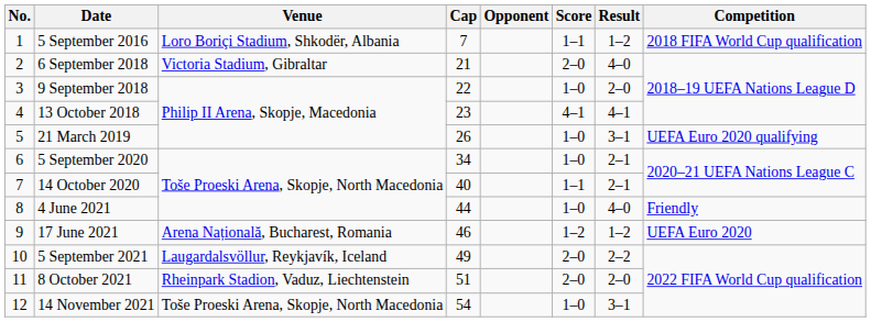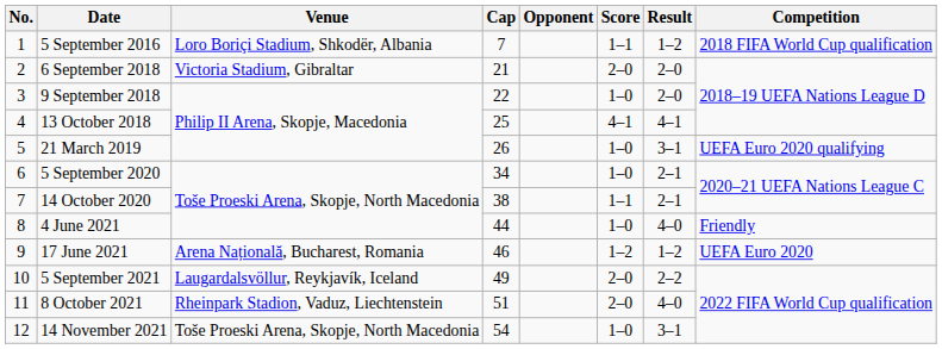6 September 2018 | Result: 4–0 -> 2–0
13 October 2018 | Cap: 23 -> 25
14 October 2020 | Cap: 40 -> 38
8 October 2021 | Result: 2–0 -> 4–0
